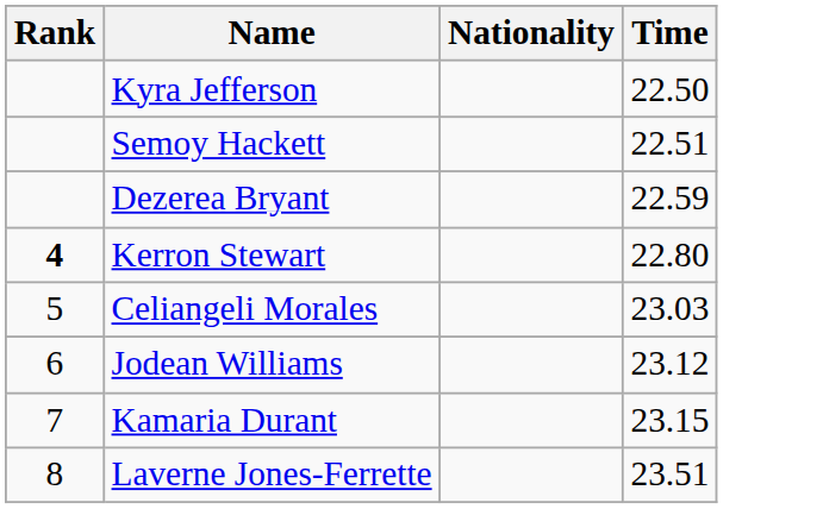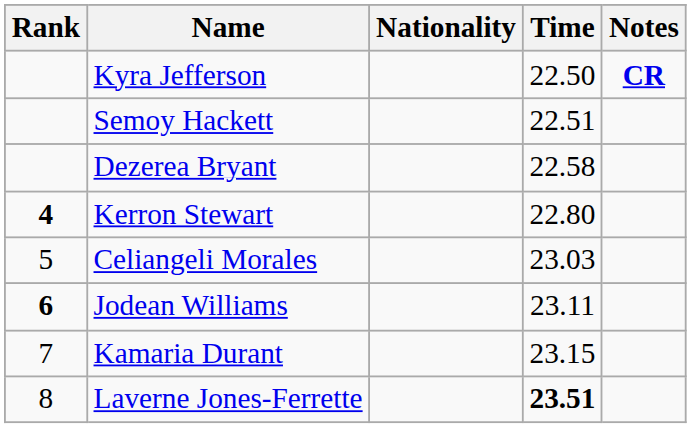+ column: Notes | CR
Dezerea Bryant | Time: 22.59 -> 22.58
Jodean Williams | Rank: normal -> bold
Jodean Williams | Time: 23.12 -> 23.11
Laverne Jones-Ferrette | Time: normal -> bold
